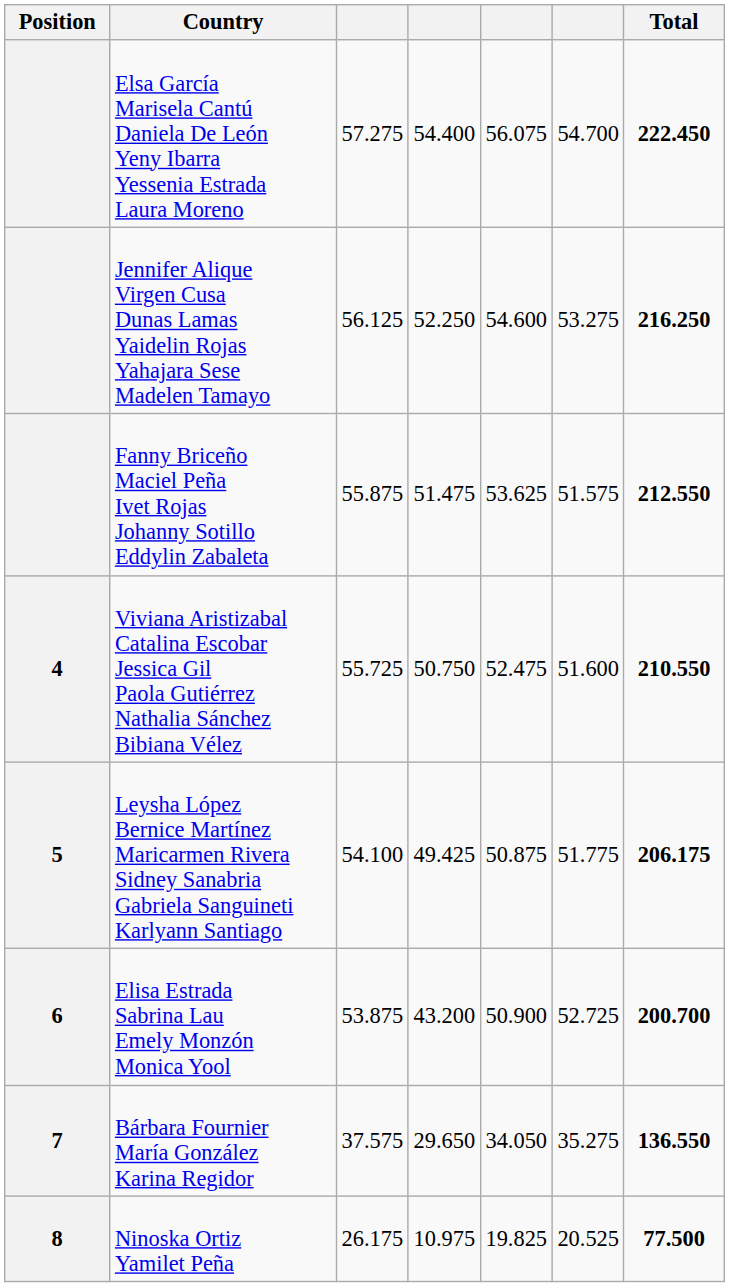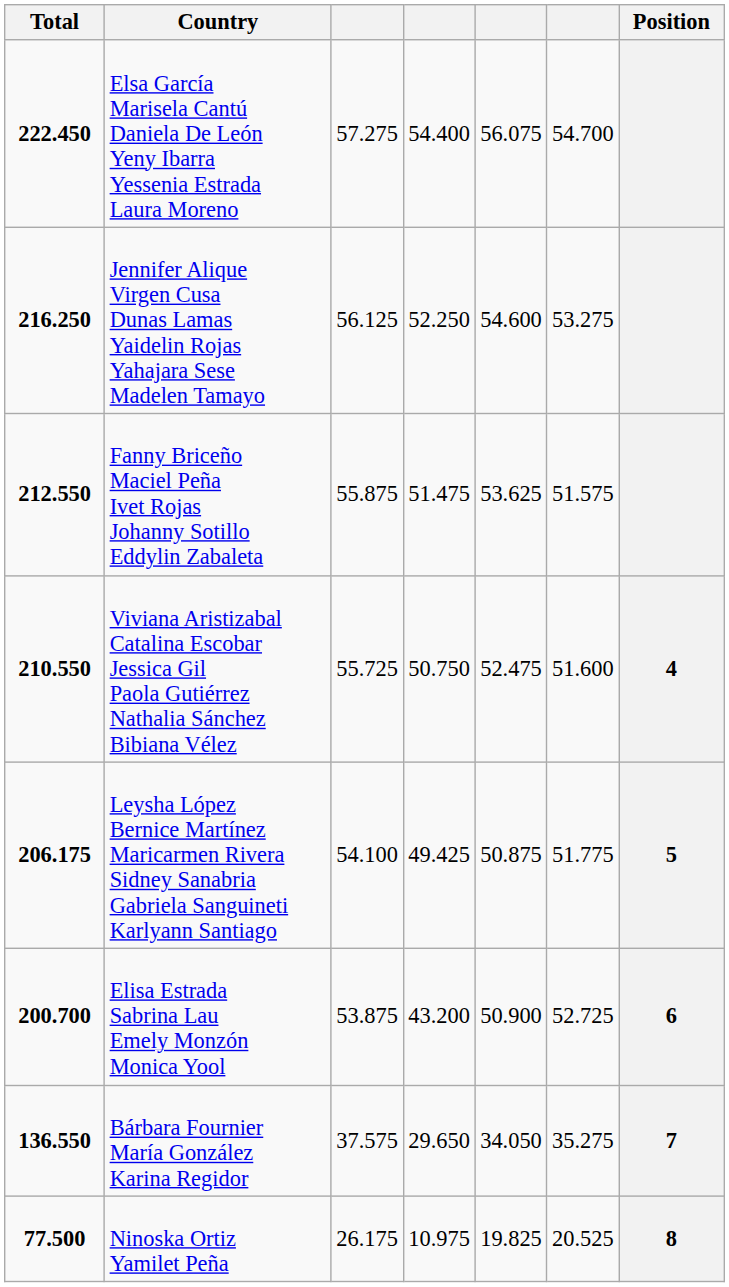columns swapped: Position <-> Total
